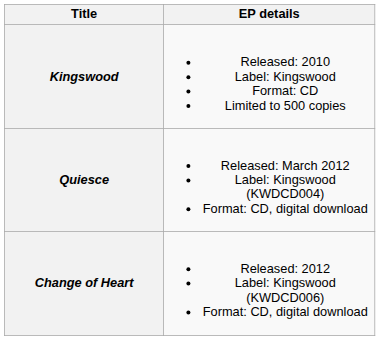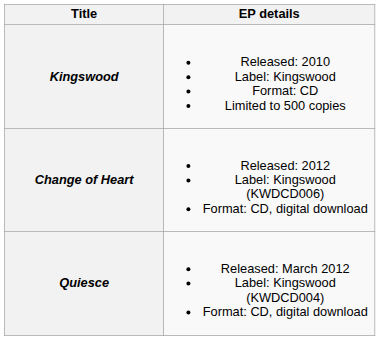rows swapped: Quiesce <-> Change of Heart
